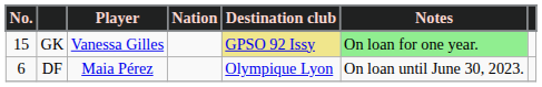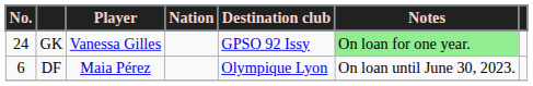GK | No.: 15 -> 24
GK | Destination club: khaki background -> no background
